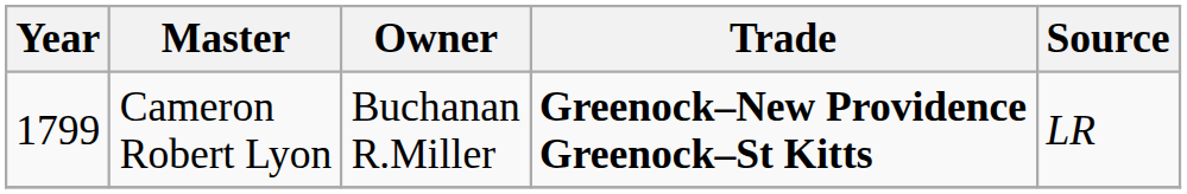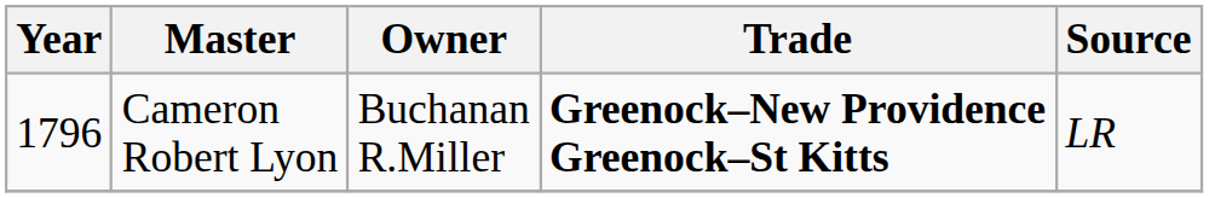Cameron Robert Lyon | Year: 1799 -> 1796
